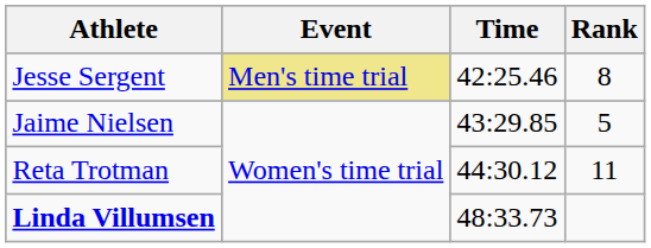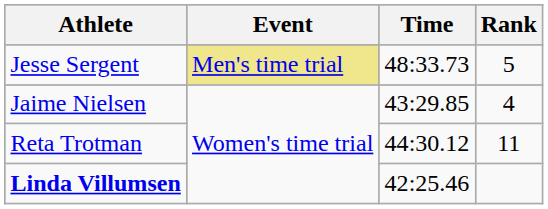Jesse Sergent | Time: 42:25.46 -> 48:33.73
Jesse Sergent | Rank: 8 -> 5
Jaime Nielsen | Rank: 5 -> 4
Linda Villumsen | Time: 48:33.73 -> 42:25.46
